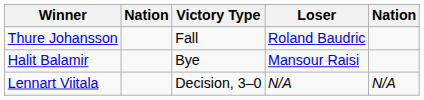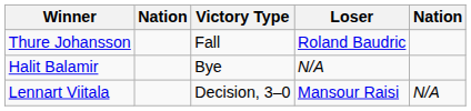Halit Balamir | Loser: Mansour Raisi -> N/A
Lennart Viitala | Loser: N/A -> Mansour Raisi
